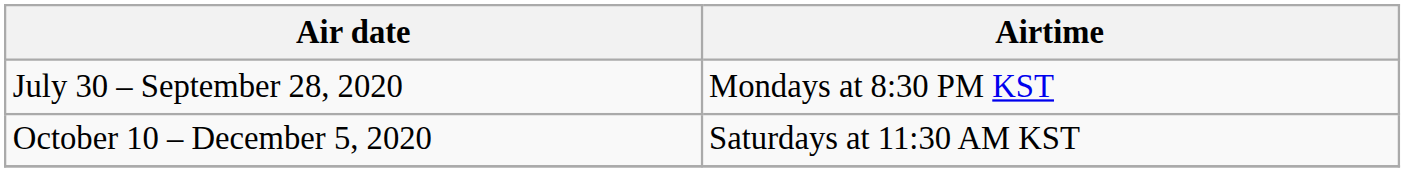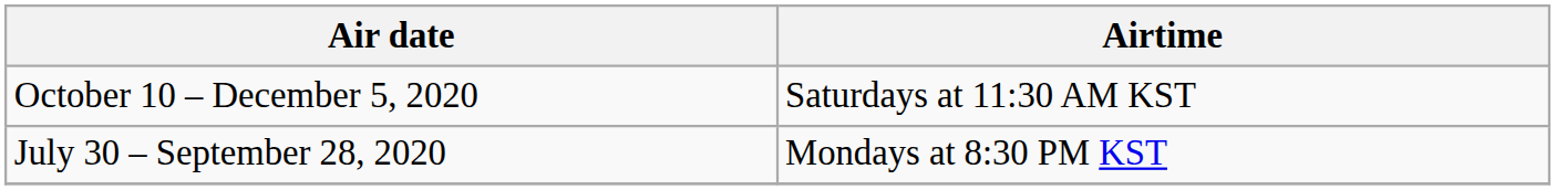rows swapped: July 30 – September 28, 2020 <-> October 10 – December 5, 2020
